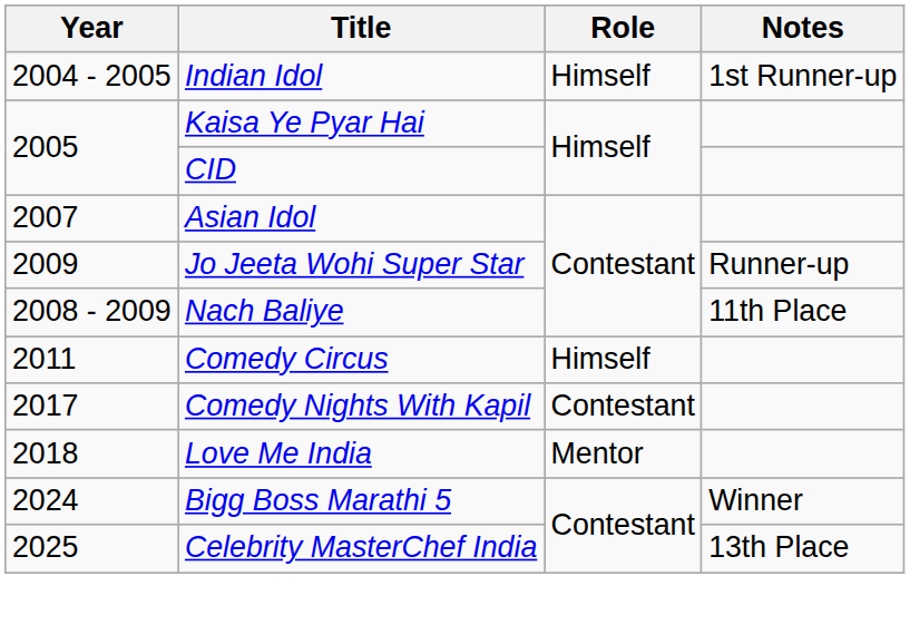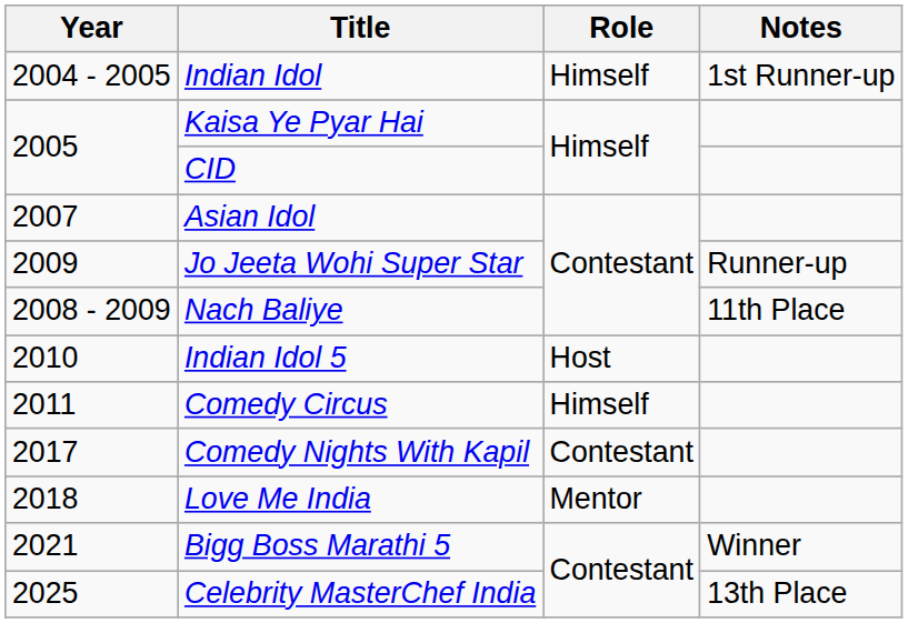+ row: 2010 | Indian Idol 5 | Host
Bigg Boss Marathi 5 | Year: 2024 -> 2021
